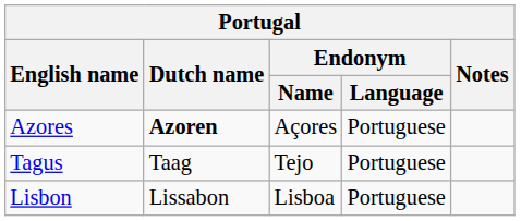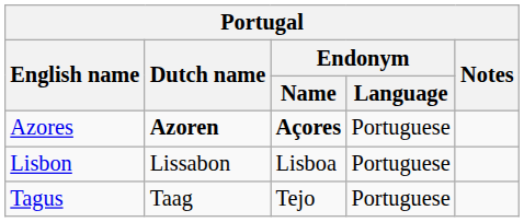Azores | Endonym / Name: normal -> bold
rows swapped: Lisbon <-> Tagus
